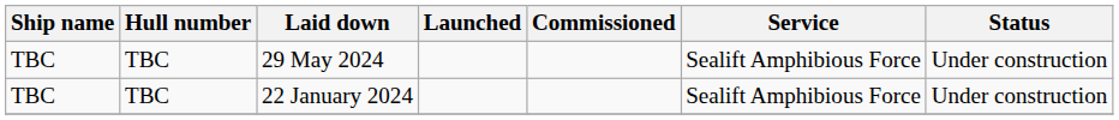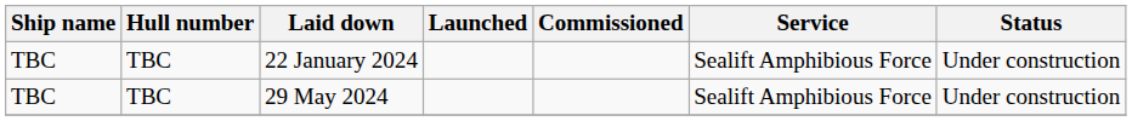rows swapped: 22 January 2024 <-> 29 May 2024
